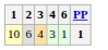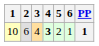+ column: 5 | 2
10 | 4: normal -> bold
